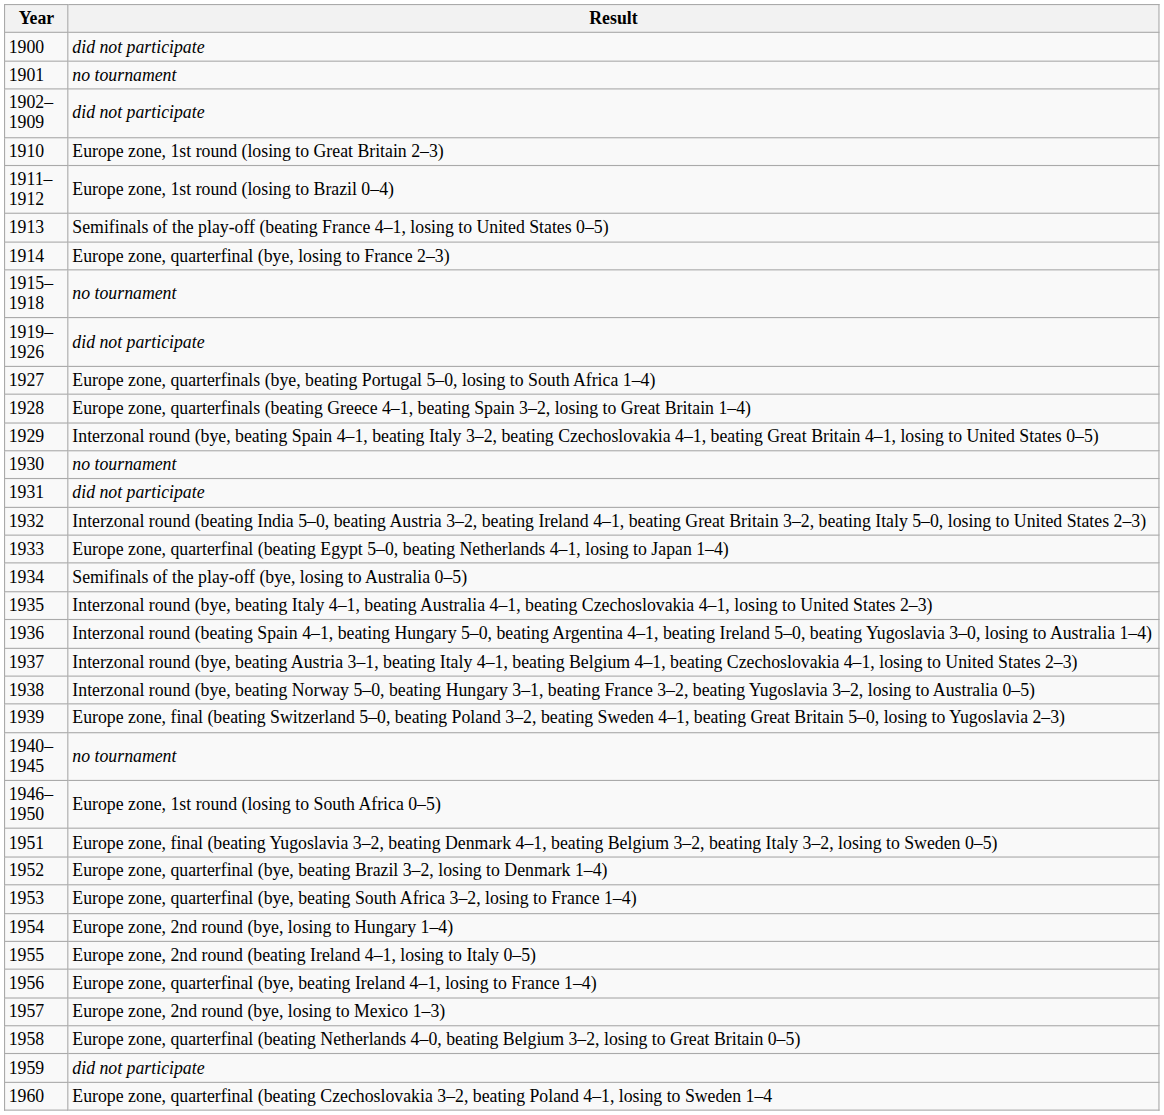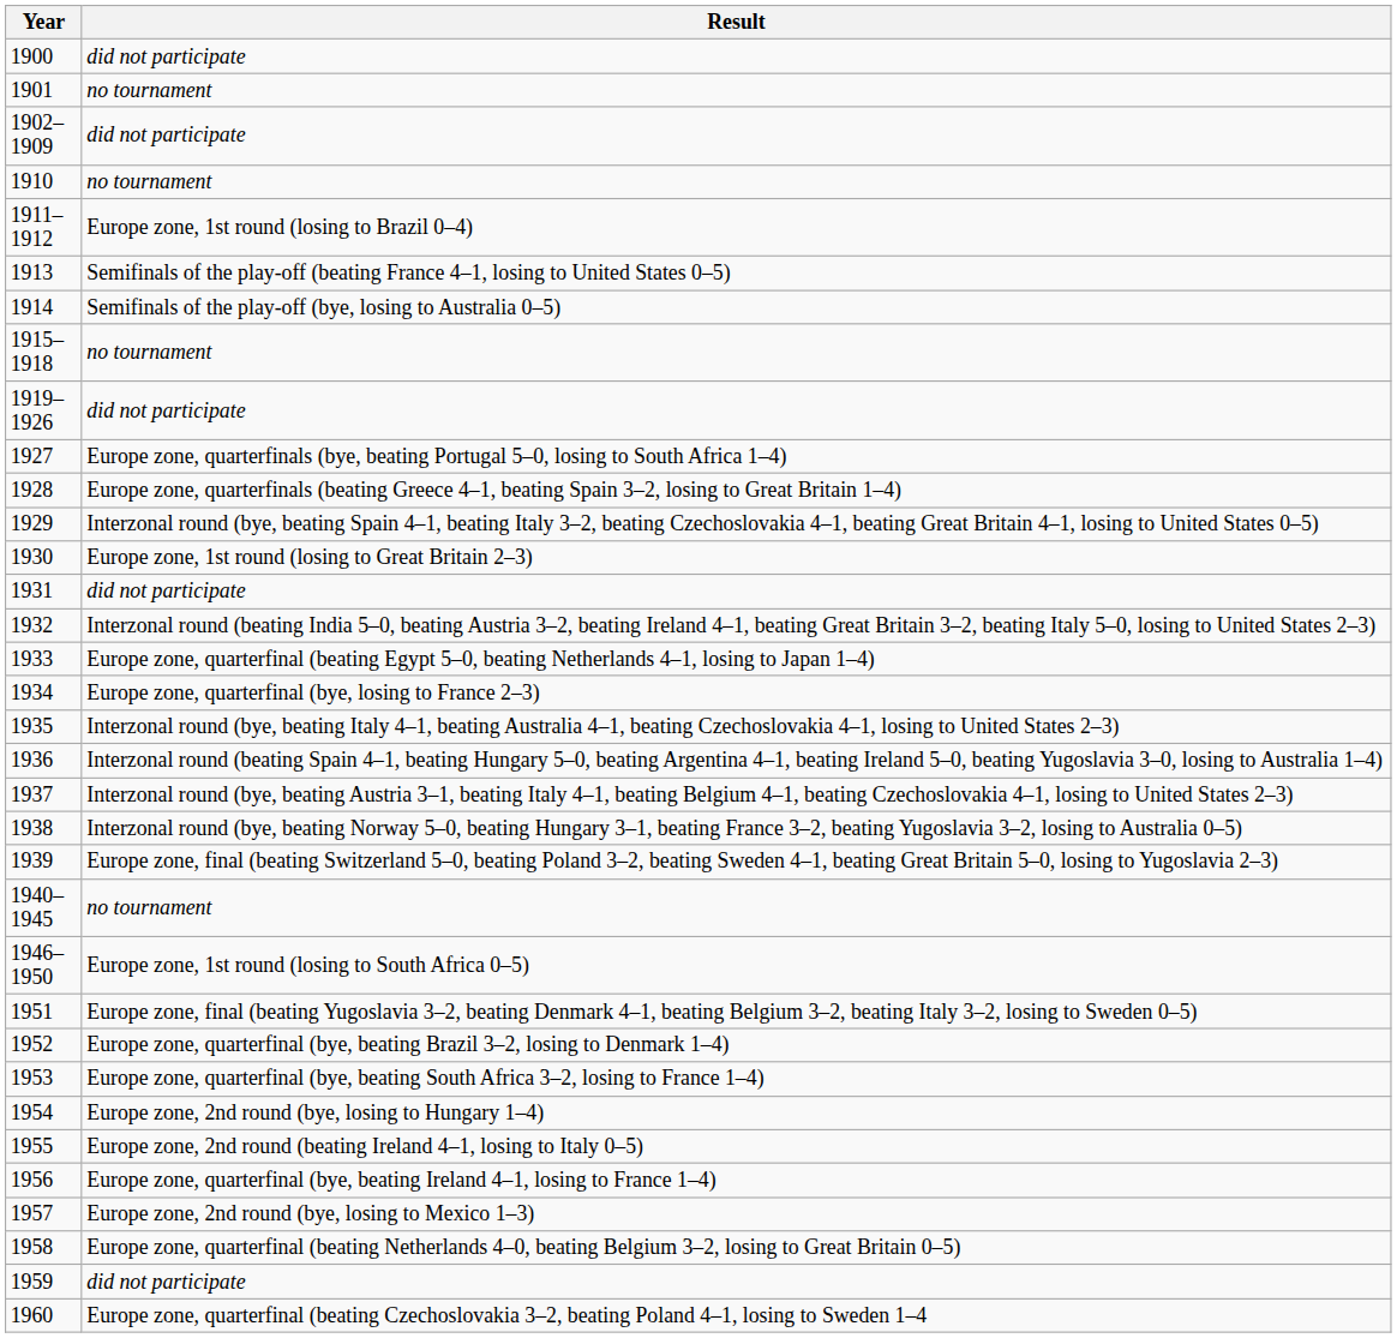1910 | Result: Europe zone, 1st round (losing to Great Britain 2–3) -> no tournament
1914 | Result: Europe zone, quarterfinal (bye, losing to France 2–3) -> Semifinals of the play-off (bye, losing to Australia 0–5)
1930 | Result: no tournament -> Europe zone, 1st round (losing to Great Britain 2–3)
1934 | Result: Semifinals of the play-off (bye, losing to Australia 0–5) -> Europe zone, quarterfinal (bye, losing to France 2–3)
